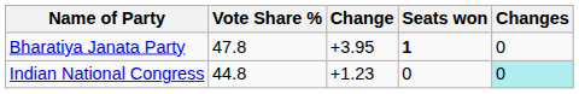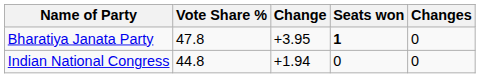Indian National Congress | Change: +1.23 -> +1.94
Indian National Congress | Changes: paleturquoise background -> no background
